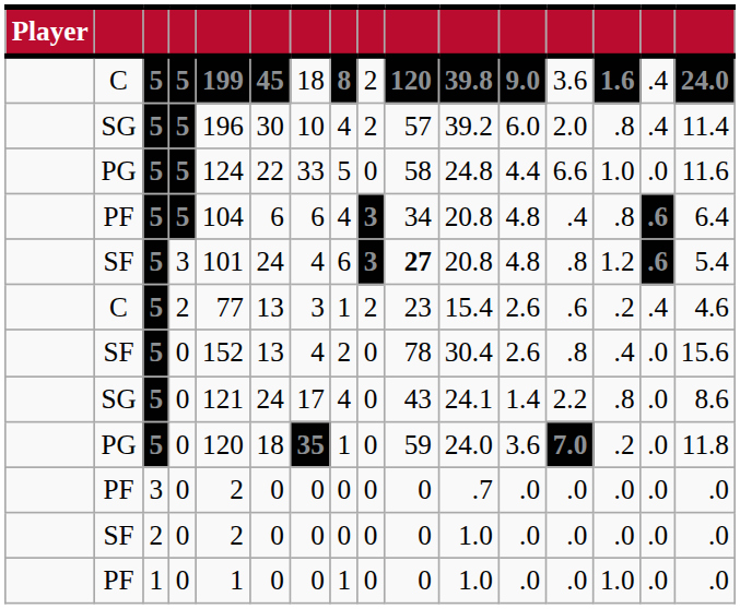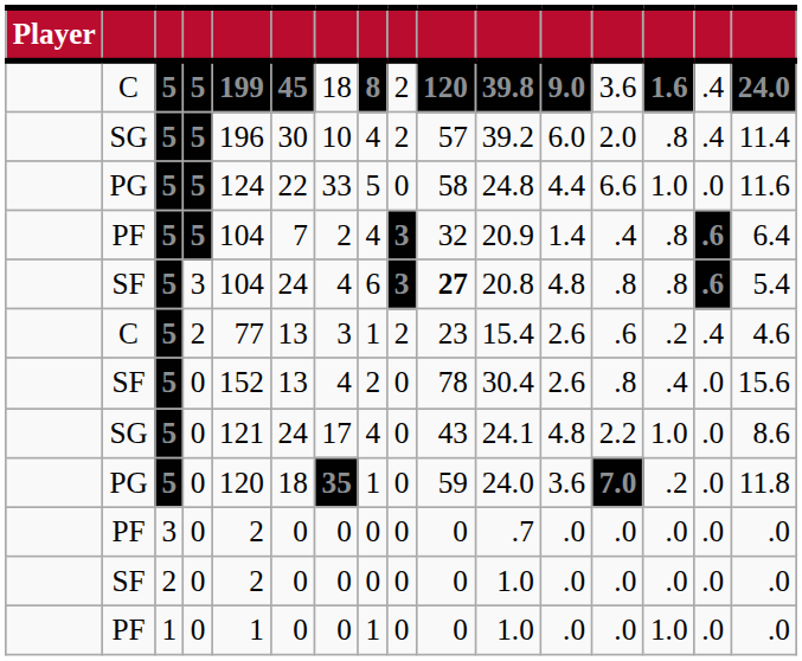PF / 5 | column 6: 6 -> 7
PF / 5 | column 7: 6 -> 2
PF / 5 | column 10: 34 -> 32
PF / 5 | column 11: 20.8 -> 20.9
PF / 5 | column 12: 4.8 -> 1.4
SF / 3 | column 5: 101 -> 104
SF / 3 | column 14: 1.2 -> .8
SG / 0 | column 12: 1.4 -> 4.8
SG / 0 | column 14: .8 -> 1.0
